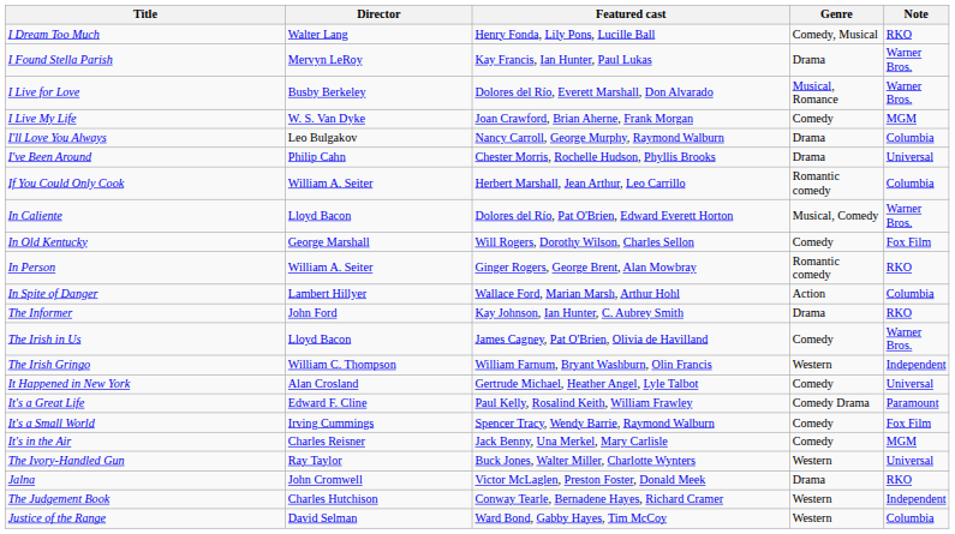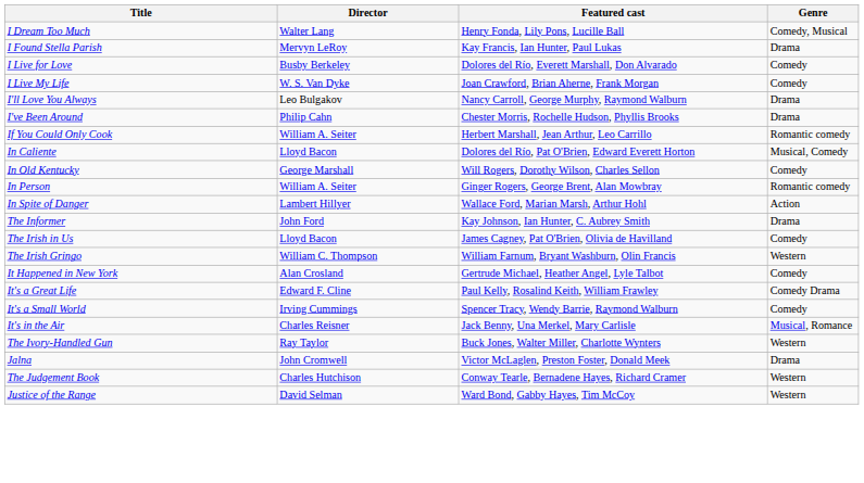- column: Note | RKO | Warner Bros. | Warner Bros. | MGM | Columbia | Universal | Columbia | Warner Bros. | Fox Film | RKO | Columbia | RKO | Warner Bros. | Independent | Universal | Paramount | Fox Film | MGM | Universal | RKO | Independent | Columbia
I Live for Love | Genre: Musical, Romance -> Comedy
It's in the Air | Genre: Comedy -> Musical, Romance
